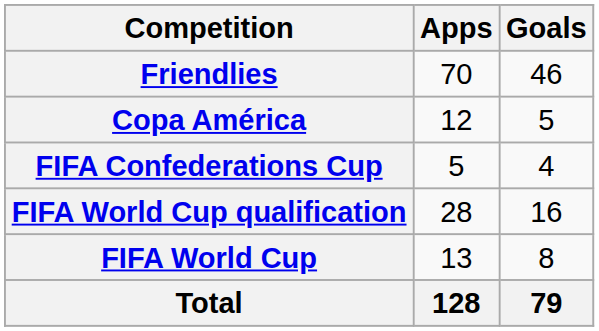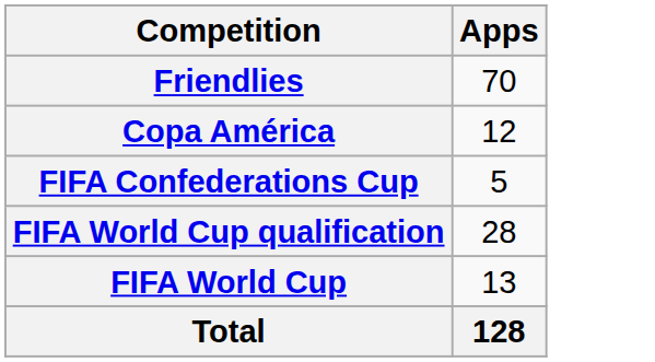- column: Goals | 46 | 5 | 4 | 16 | 8 | 79
